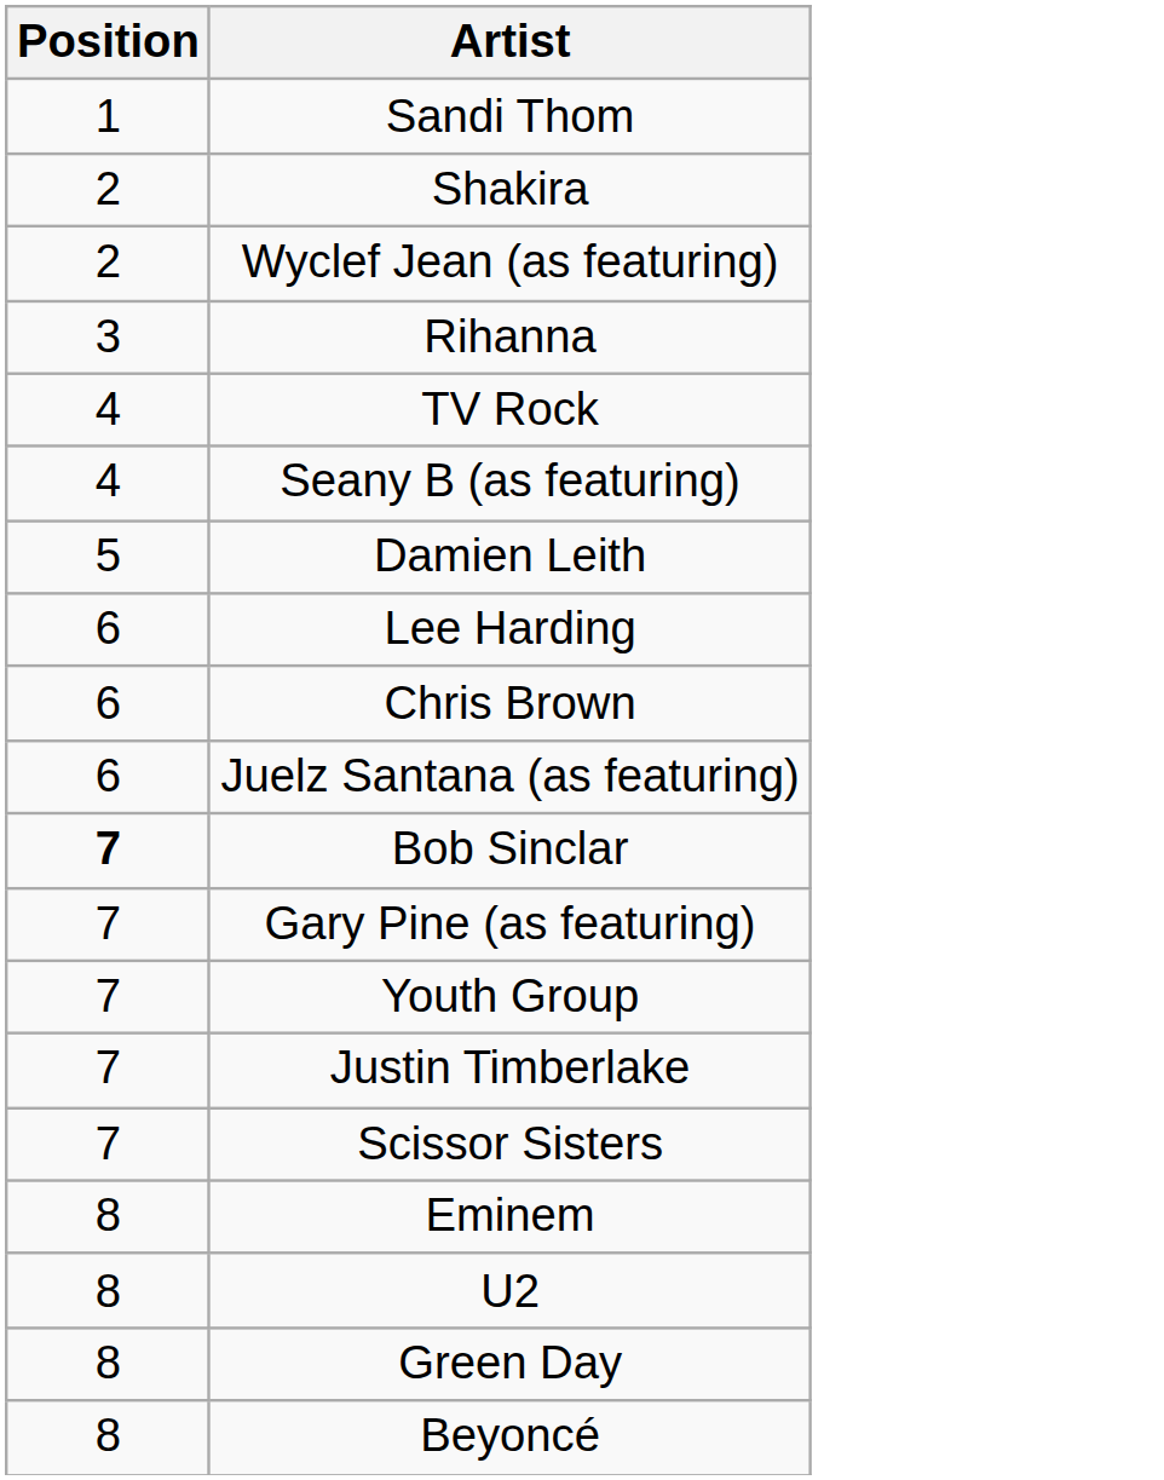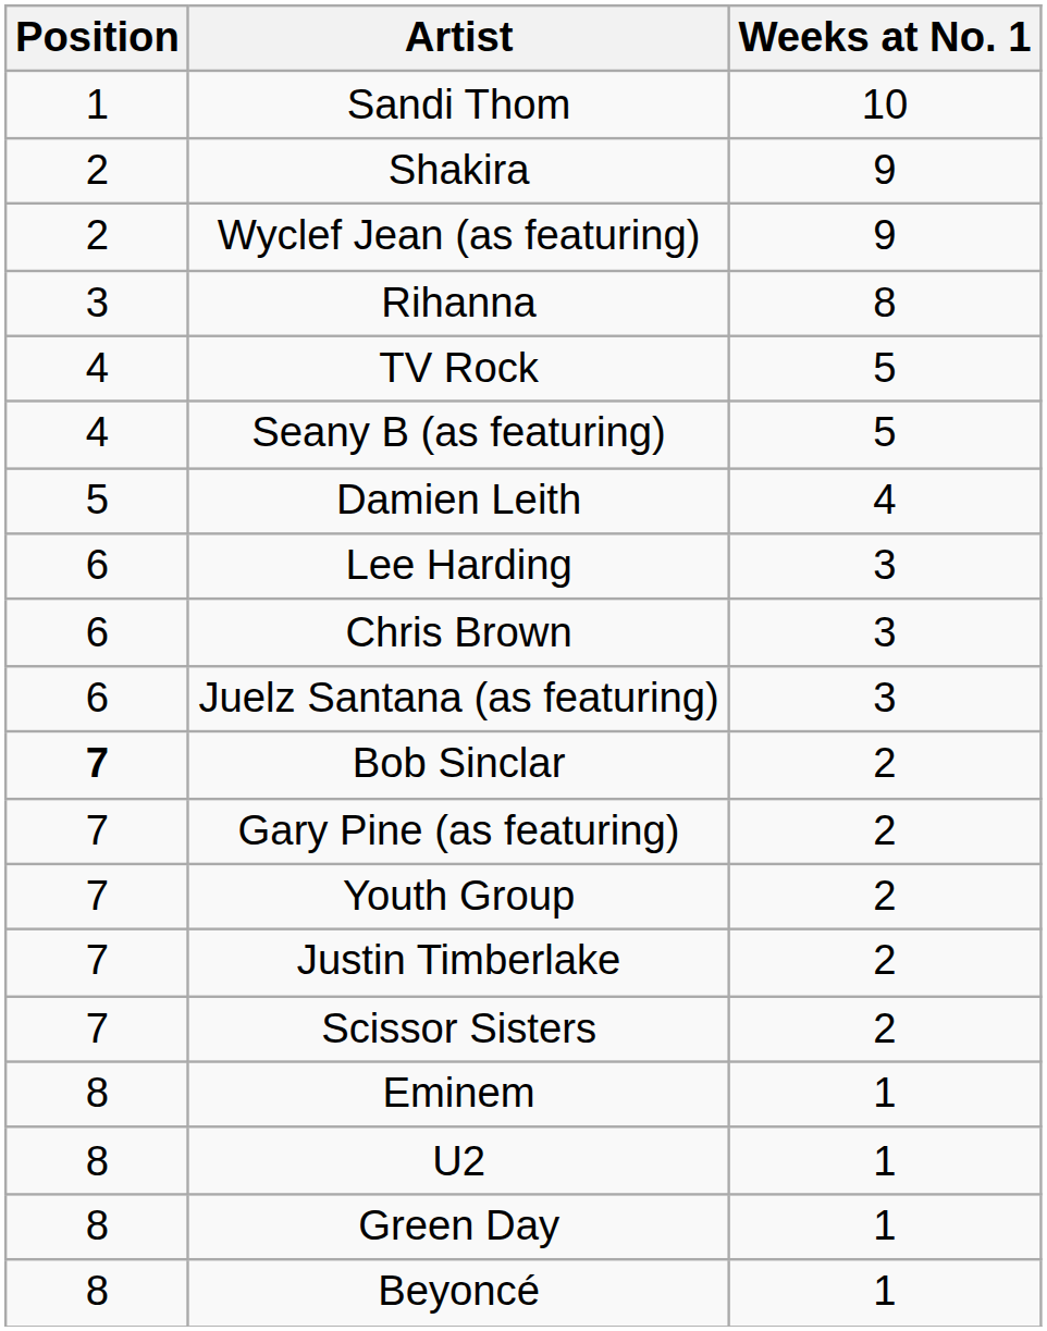+ column: Weeks at No. 1 | 10 | 9 | 9 | 8 | 5 | 5 | 4 | 3 | 3 | 3 | 2 | 2 | 2 | 2 | 2 | 1 | 1 | 1 | 1
